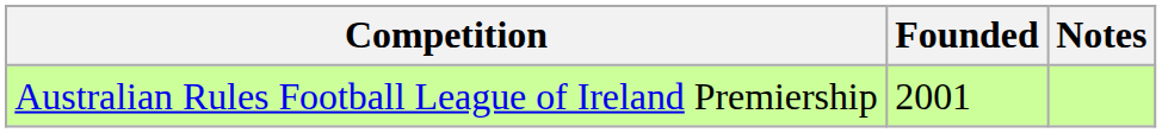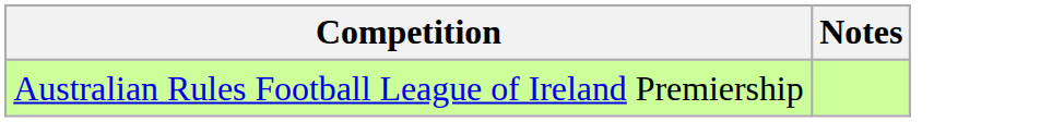- column: Founded | 2001
